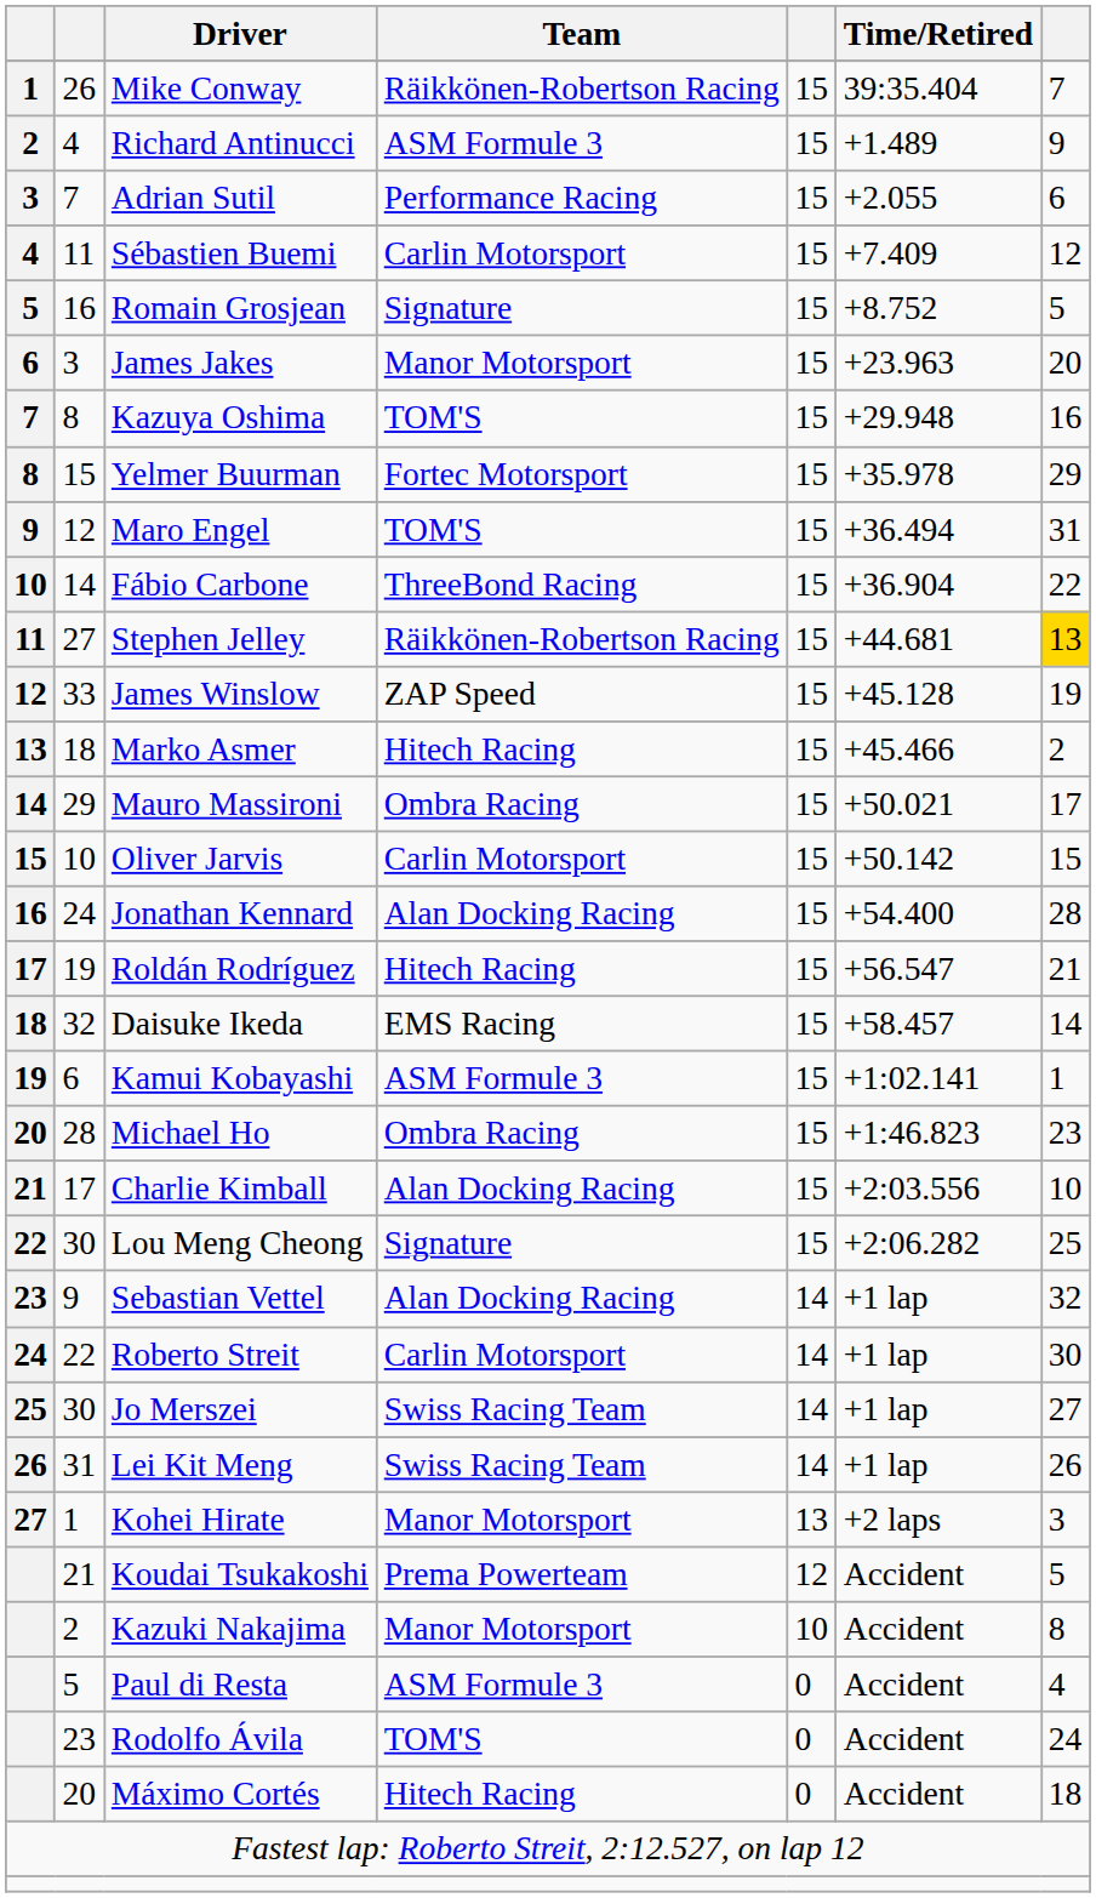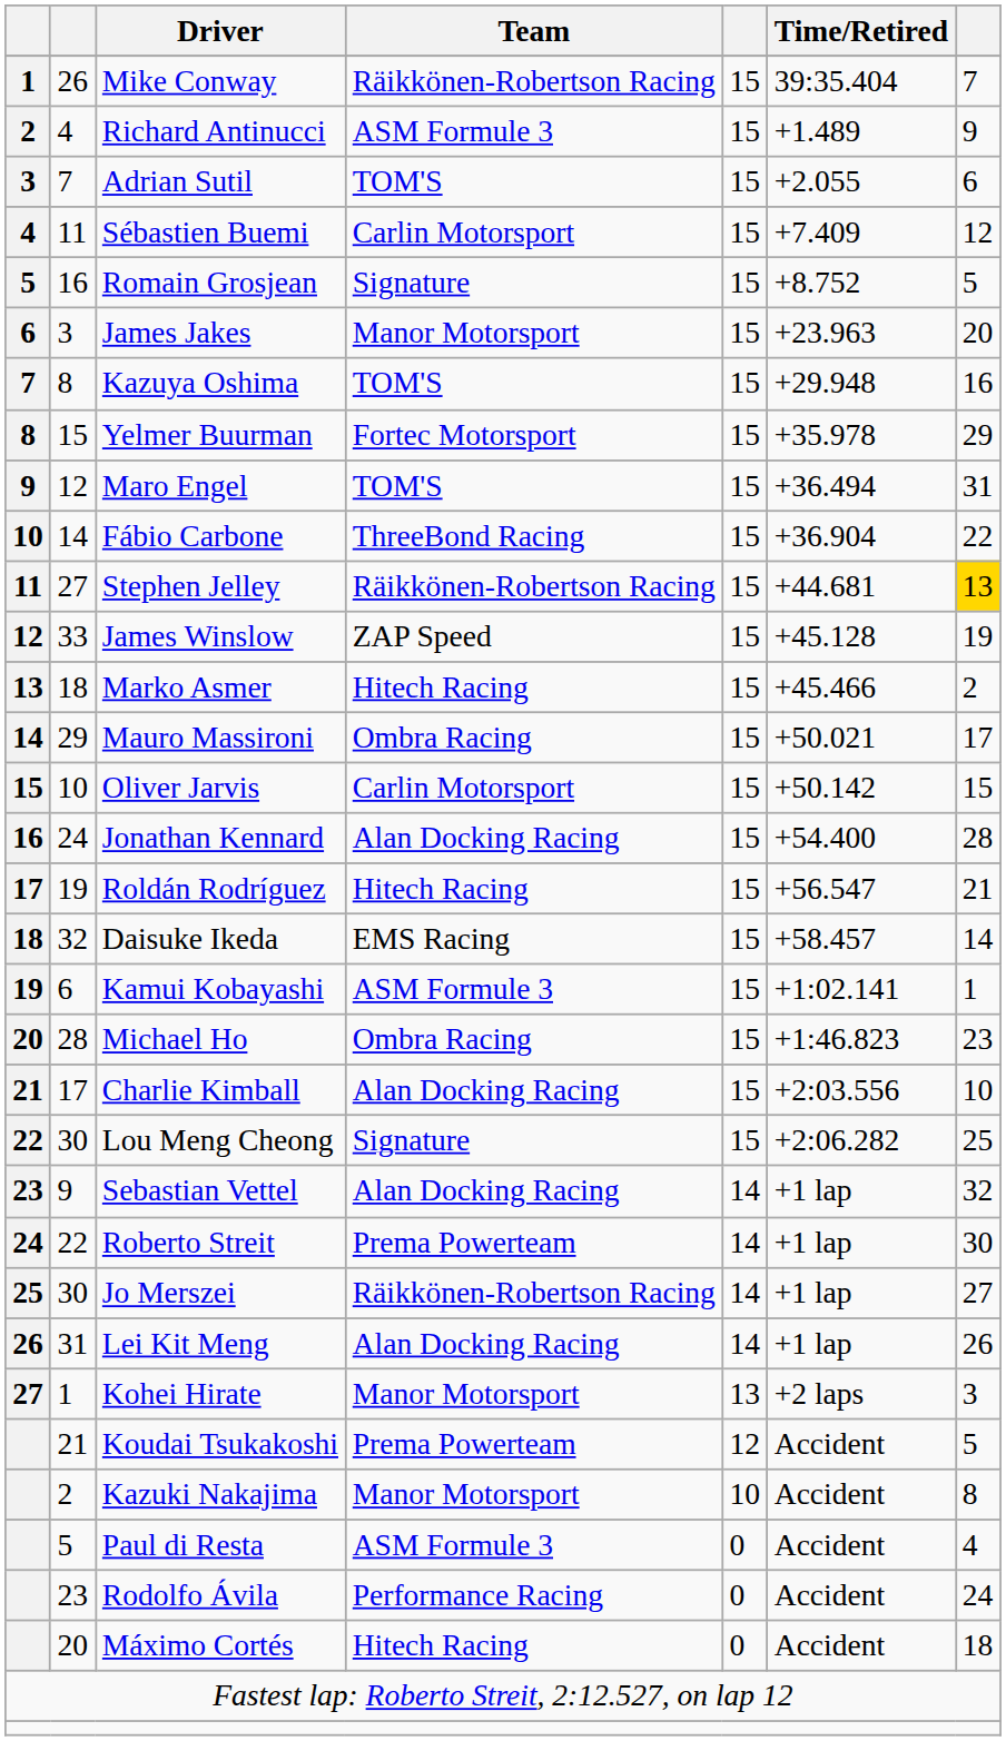Adrian Sutil | Team: Performance Racing -> TOM'S
Roberto Streit | Team: Carlin Motorsport -> Prema Powerteam
Jo Merszei | Team: Swiss Racing Team -> Räikkönen-Robertson Racing
Lei Kit Meng | Team: Swiss Racing Team -> Alan Docking Racing
Rodolfo Ávila | Team: TOM'S -> Performance Racing
